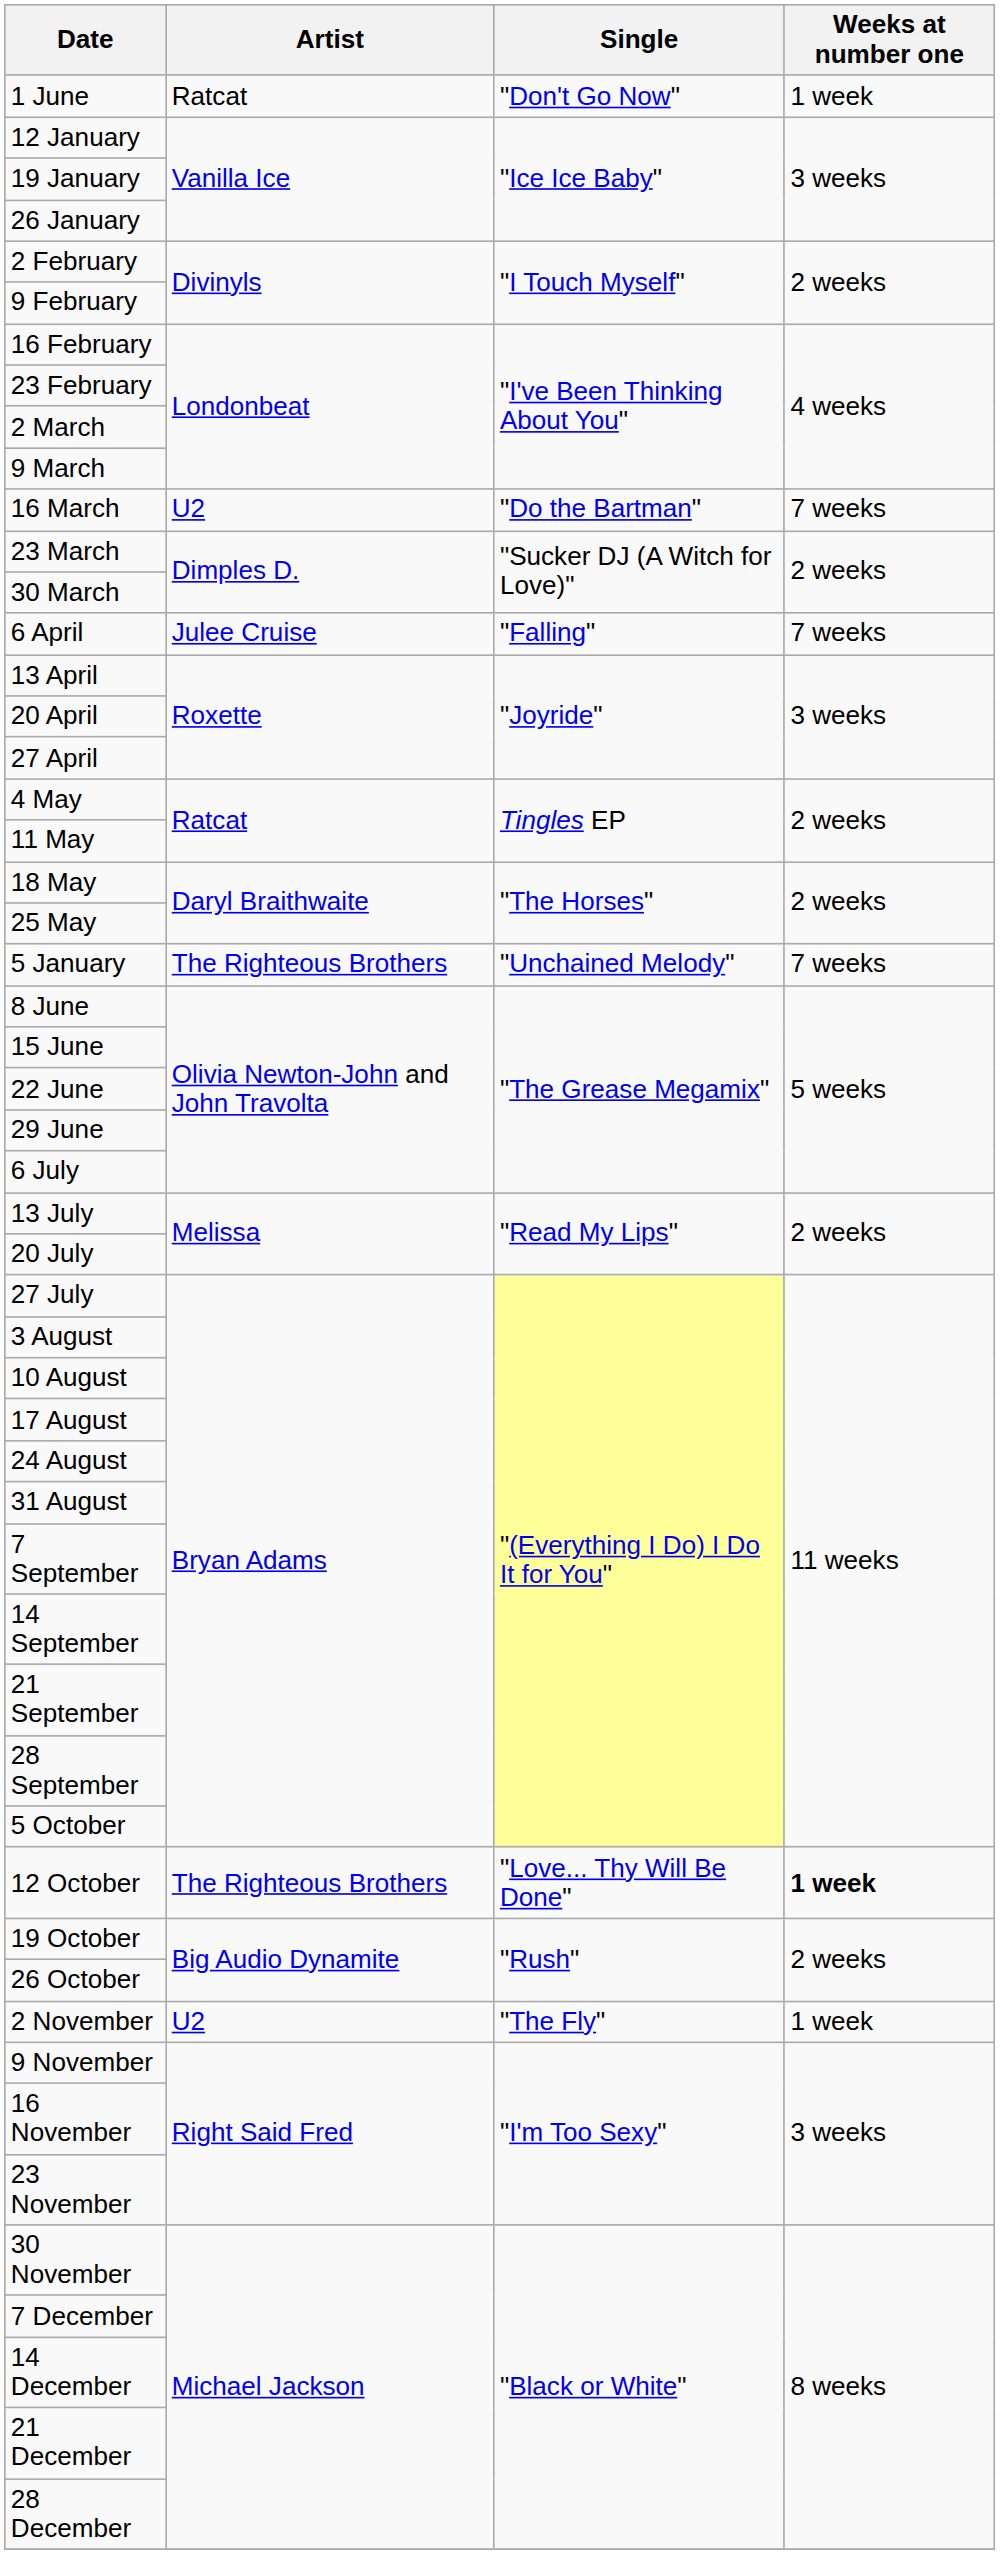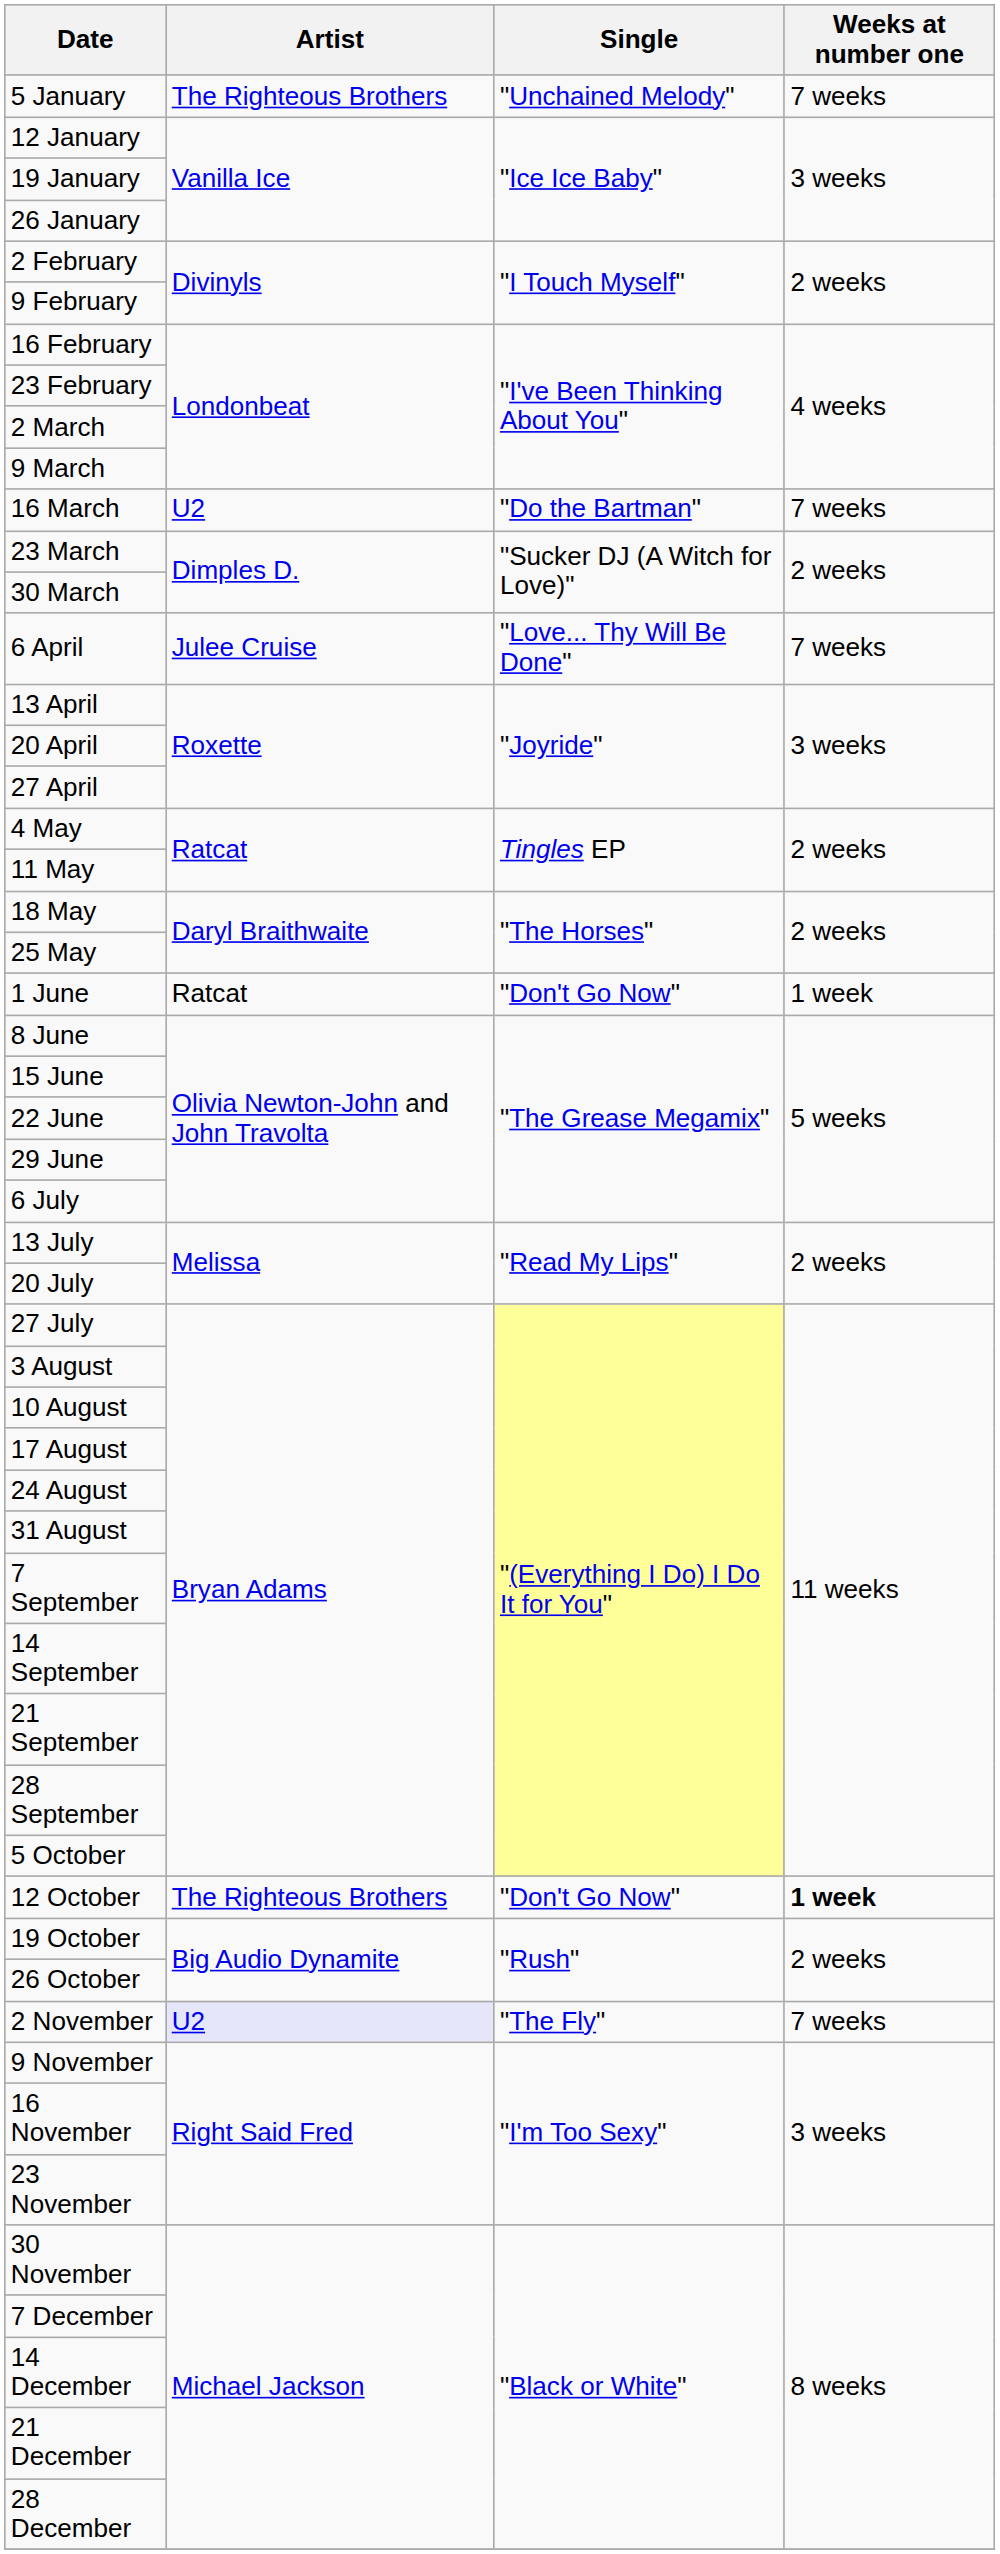rows swapped: 5 January <-> 1 June
6 April | Single: "Falling" -> "Love... Thy Will Be Done"
12 October | Single: "Love... Thy Will Be Done" -> "Don't Go Now"
2 November | Artist: no background -> lavender background
2 November | Weeks at number one: 1 week -> 7 weeks
